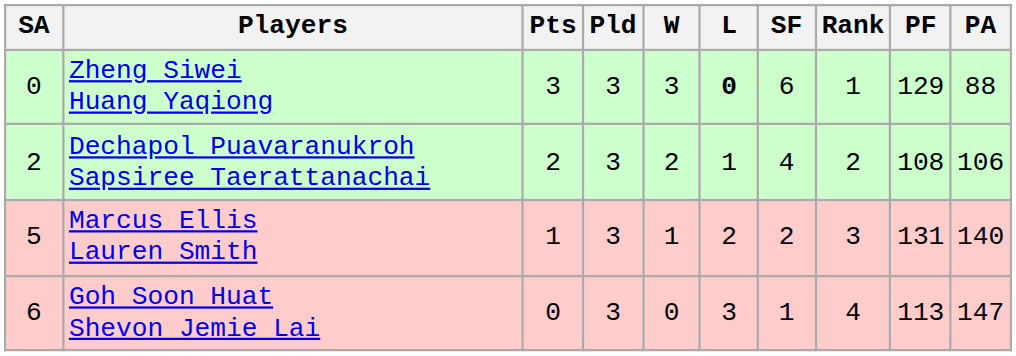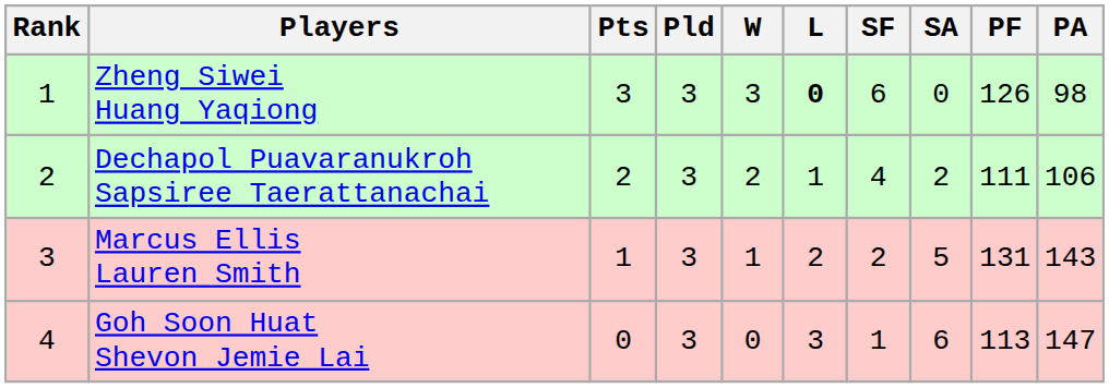columns swapped: Rank <-> SA
Zheng Siwei Huang Yaqiong | PF: 129 -> 126
Zheng Siwei Huang Yaqiong | PA: 88 -> 98
Dechapol Puavaranukroh Sapsiree Taerattanachai | PF: 108 -> 111
Marcus Ellis Lauren Smith | PA: 140 -> 143
